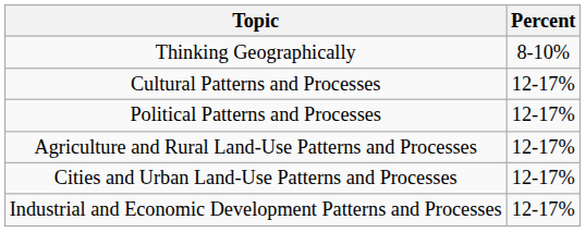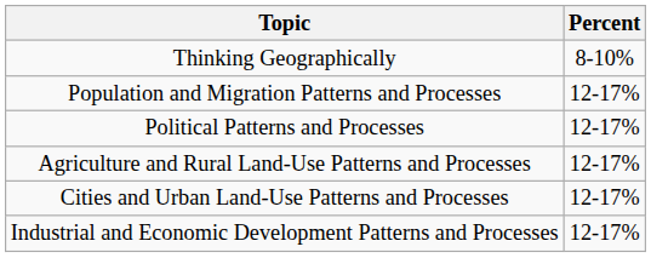+ row: Population and Migration Patterns and Processes | 12-17%
- row: Cultural Patterns and Processes | 12-17%
